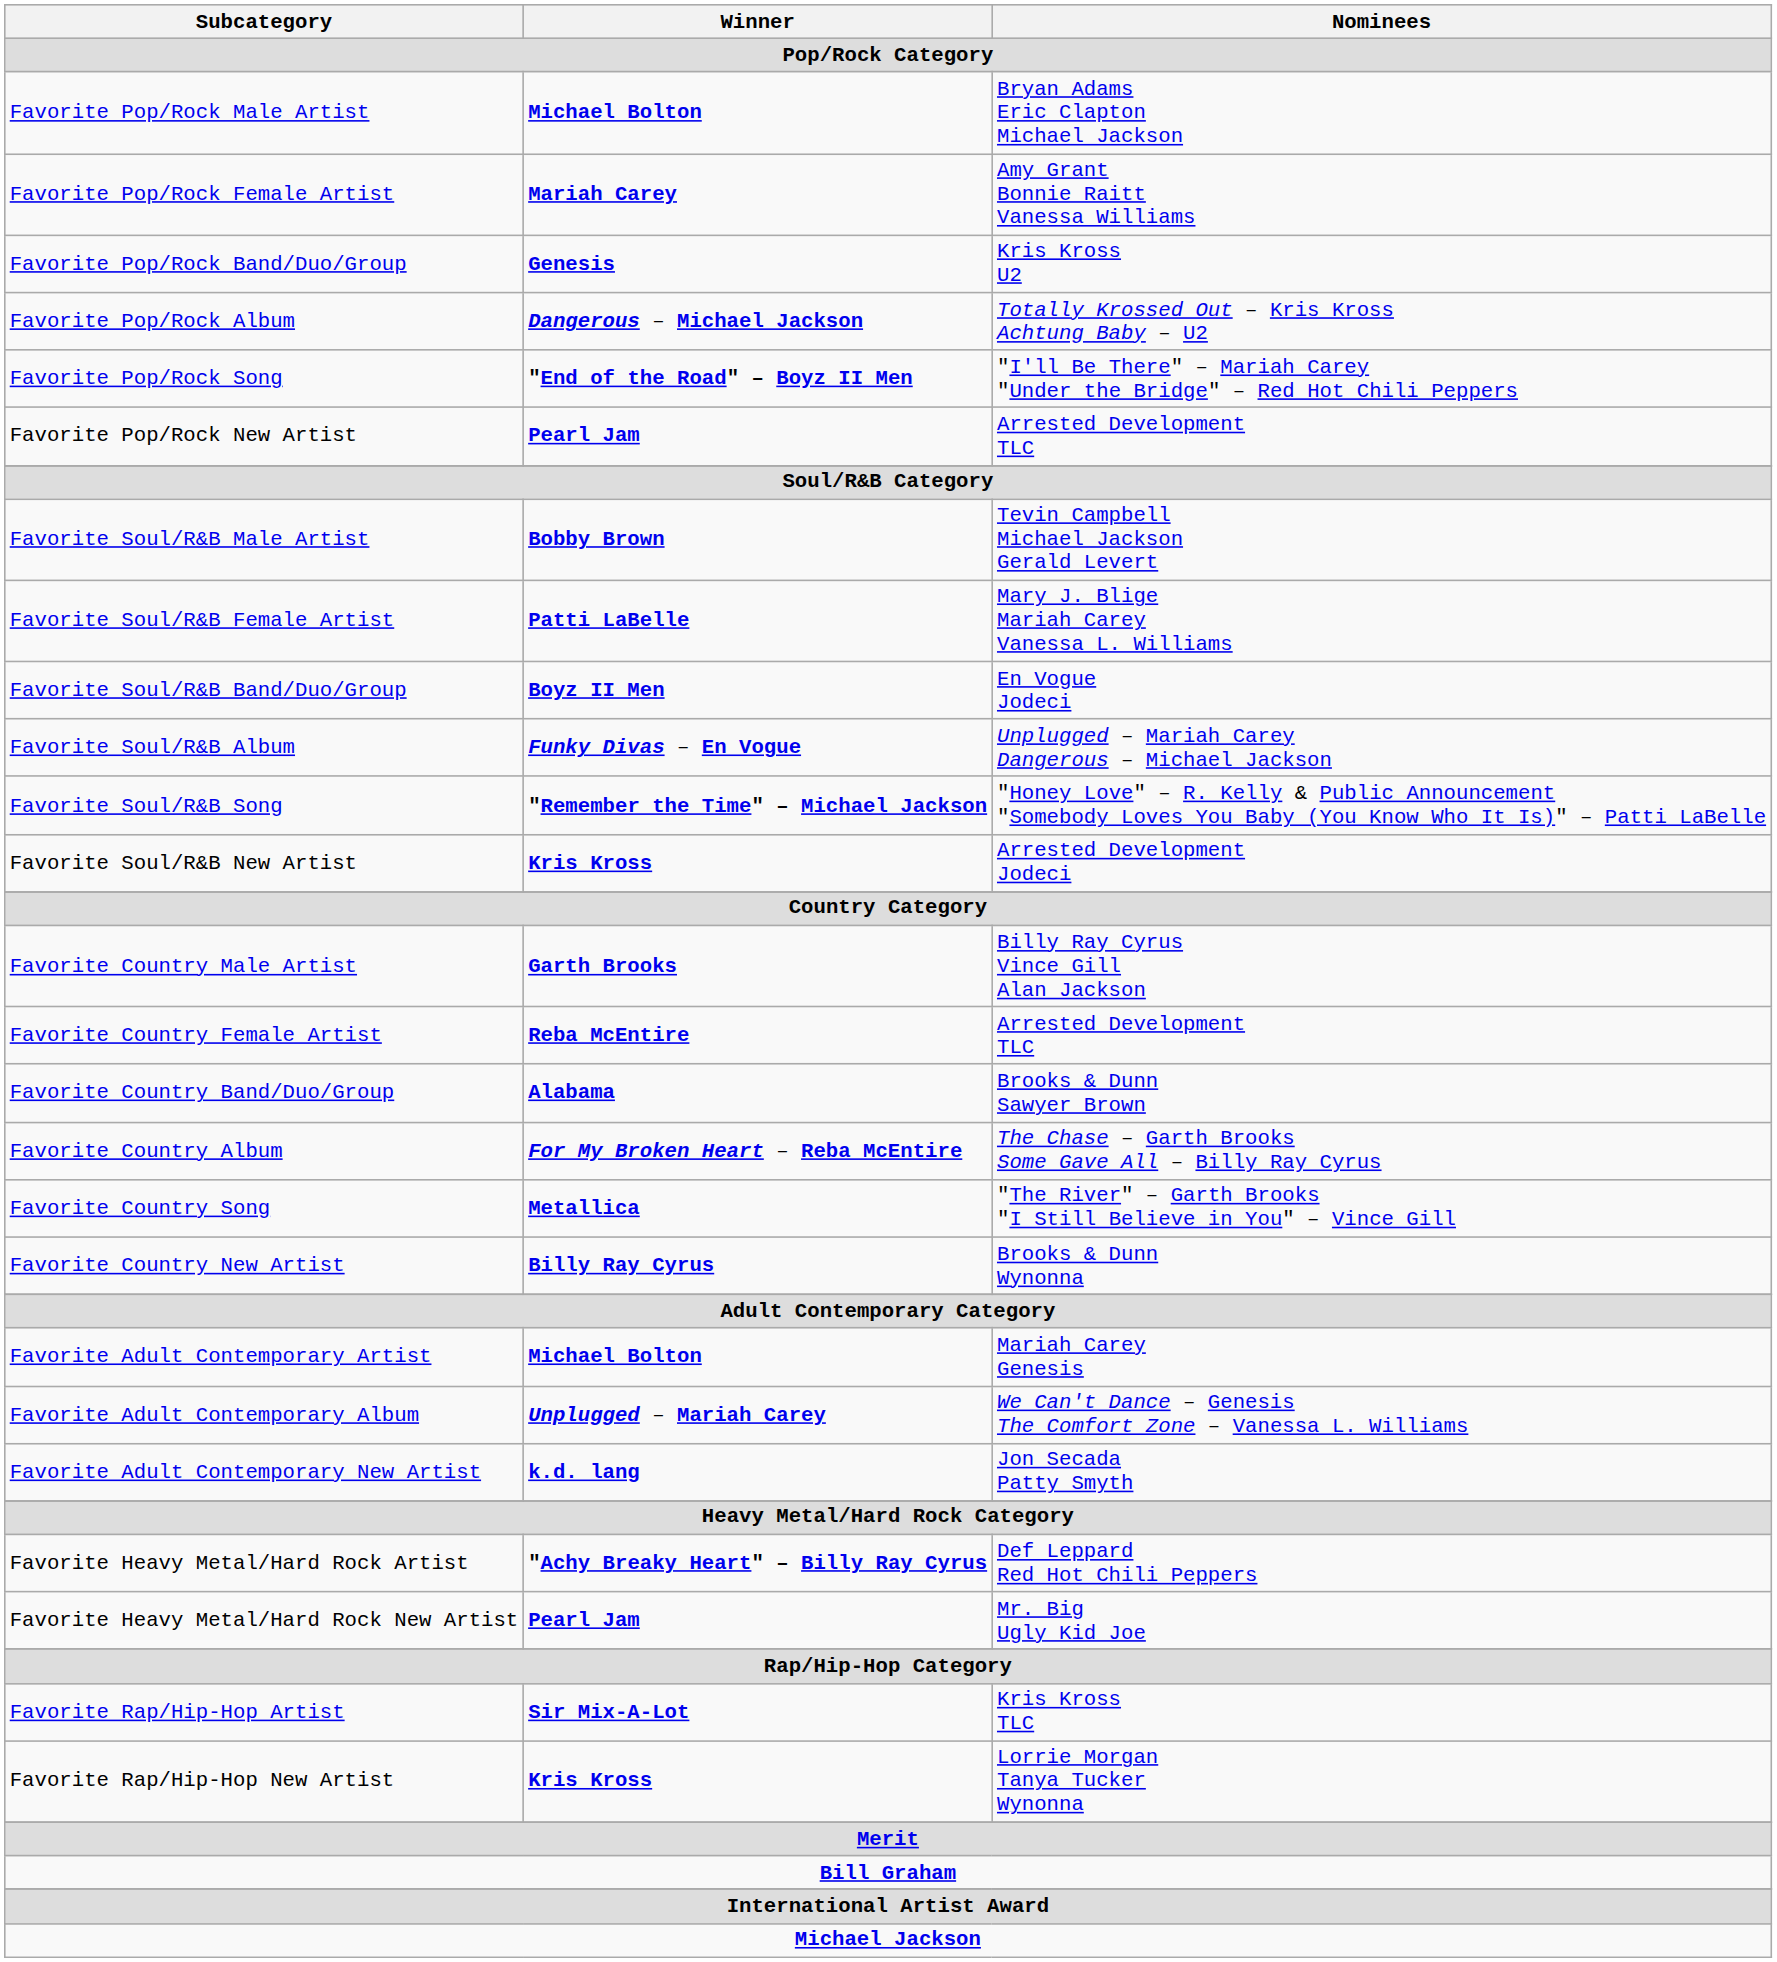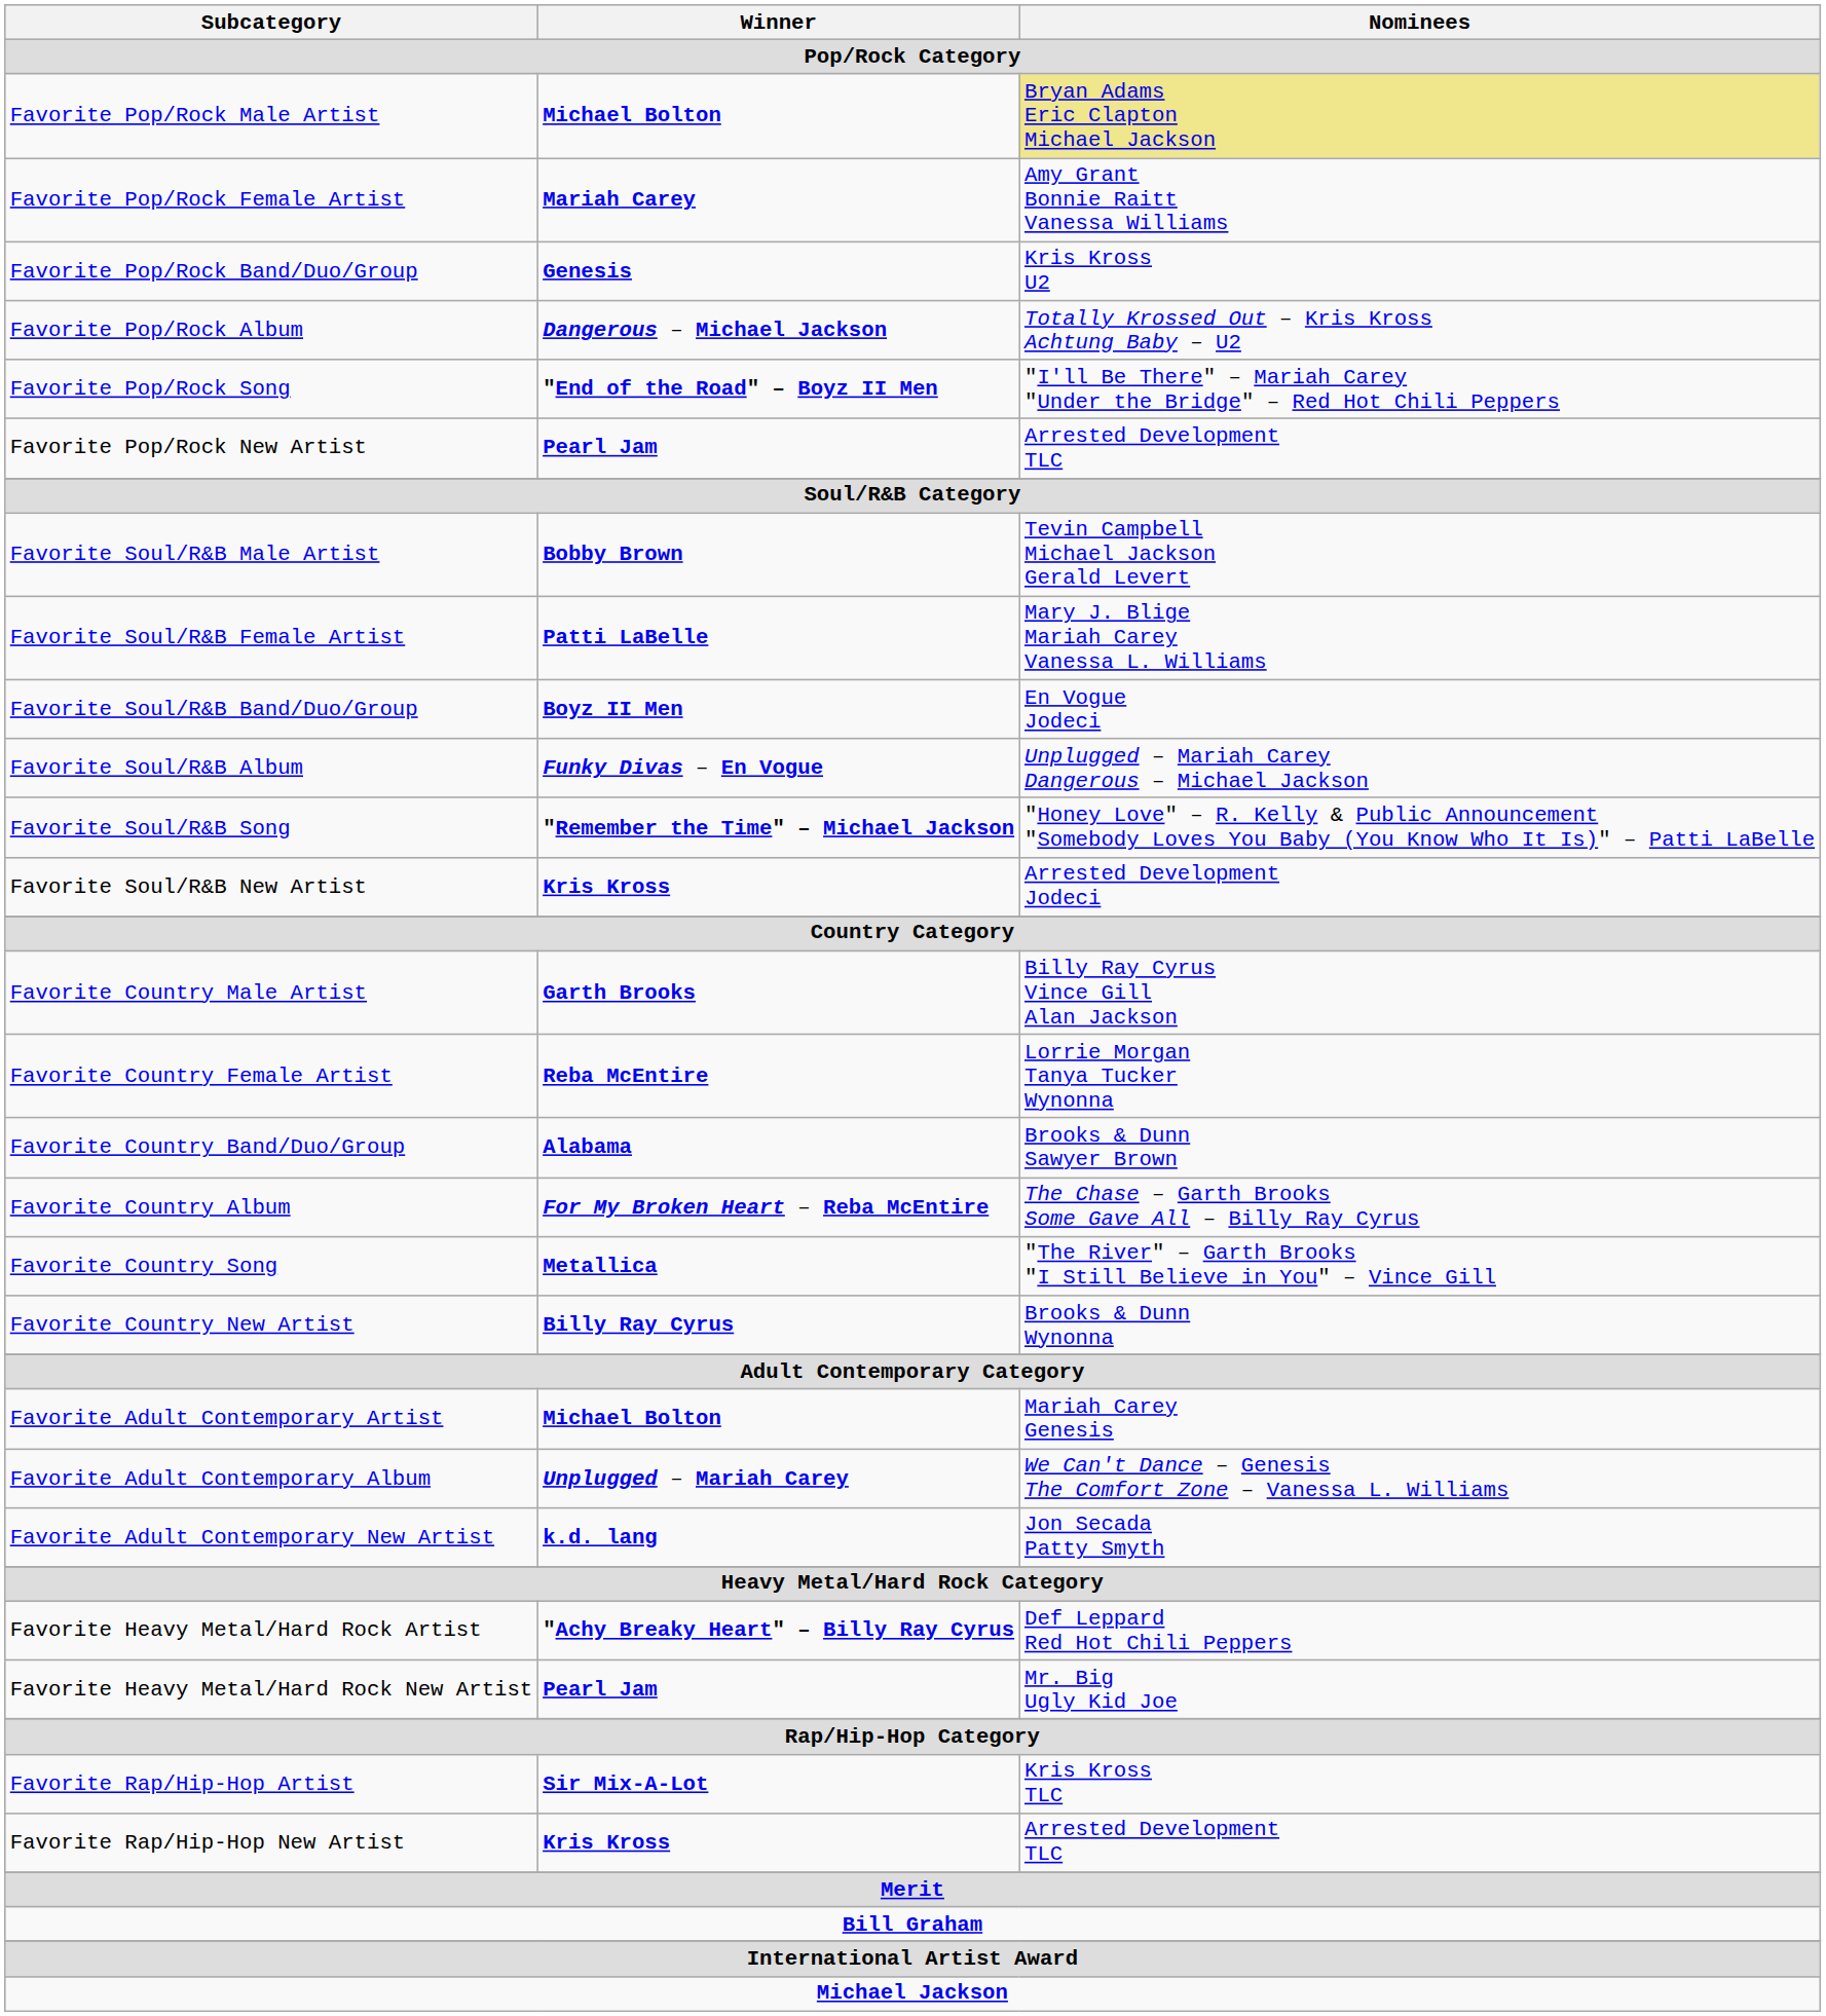Favorite Pop/Rock Male Artist | Nominees: no background -> khaki background
Favorite Country Female Artist | Nominees: Arrested Development TLC -> Lorrie Morgan Tanya Tucker Wynonna
Favorite Rap/Hip-Hop New Artist | Nominees: Lorrie Morgan Tanya Tucker Wynonna -> Arrested Development TLC
